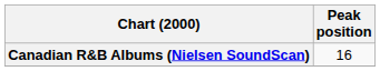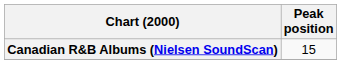Canadian R&B Albums (Nielsen SoundScan) | Peak position: 16 -> 15
